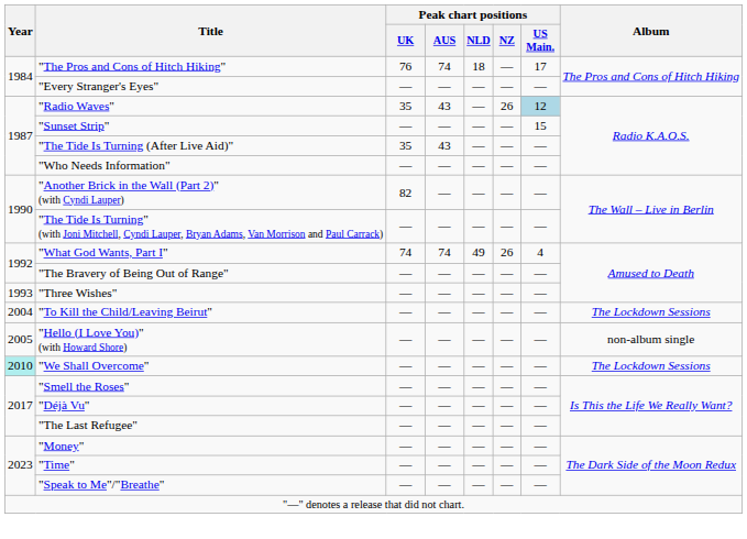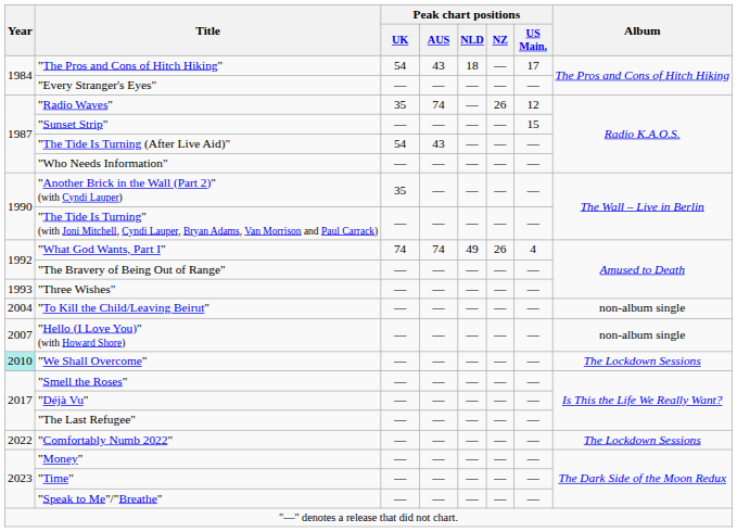"The Pros and Cons of Hitch Hiking" | Peak chart positions / UK: 76 -> 54
"The Pros and Cons of Hitch Hiking" | Peak chart positions / AUS: 74 -> 43
"Radio Waves" | Peak chart positions / AUS: 43 -> 74
"Radio Waves" | Peak chart positions / US Main.: lightblue background -> no background
"The Tide Is Turning (After Live Aid)" | Peak chart positions / UK: 35 -> 54
"Another Brick in the Wall (Part 2)" (with Cyndi Lauper) | Peak chart positions / UK: 82 -> 35
"To Kill the Child/Leaving Beirut" | Album: The Lockdown Sessions -> non-album single
"Hello (I Love You)" (with Howard Shore) | Year: 2005 -> 2007
+ row: 2022 | "Comfortably Numb 2022" | — | — | — | — | — | The Lockdown Sessions
